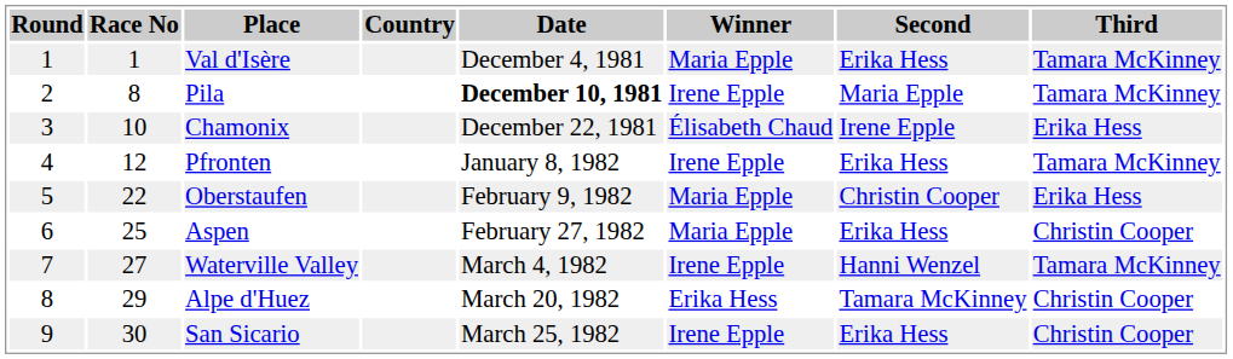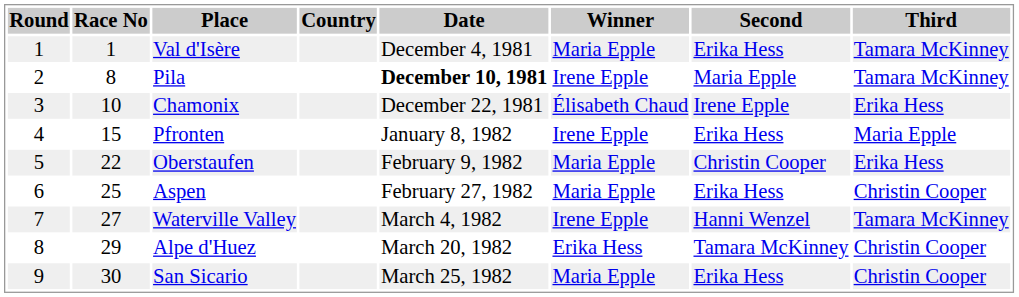Pfronten | Race No: 12 -> 15
Pfronten | Third: Tamara McKinney -> Maria Epple
San Sicario | Winner: Irene Epple -> Maria Epple
